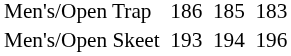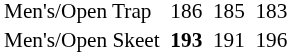Men's/Open Skeet | column 3: normal -> bold
Men's/Open Skeet | column 5: 194 -> 191
